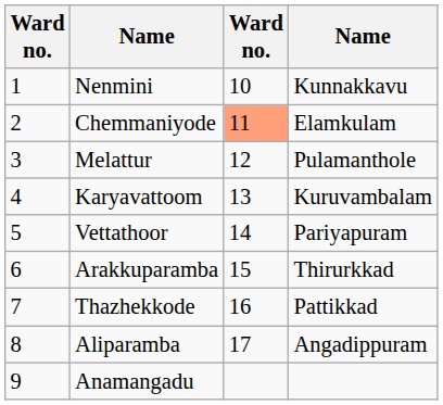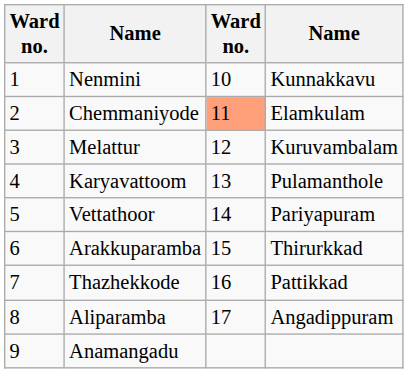Melattur | column 4: Pulamanthole -> Kuruvambalam
Karyavattoom | column 4: Kuruvambalam -> Pulamanthole
